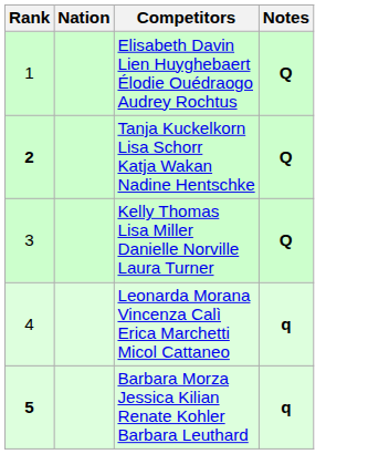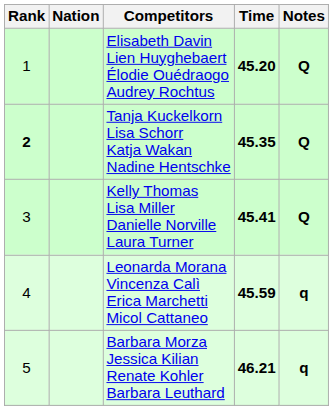+ column: Time | 45.20 | 45.35 | 45.41 | 45.59 | 46.21
Barbara Morza Jessica Kilian Renate Kohler Barbara Leuthard | Rank: bold -> normal
